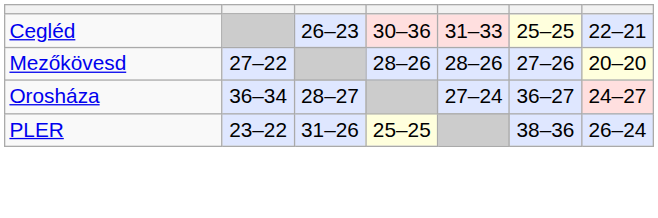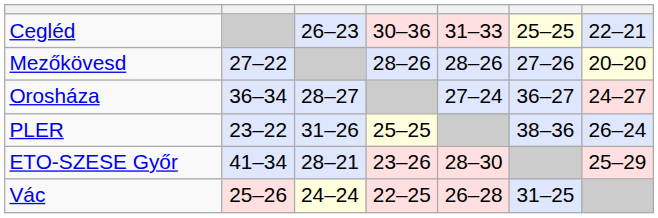+ row: ETO-SZESE Győr | 41–34 | 28–21 | 23–26 | 28–30 | 25–29
+ row: Vác | 25–26 | 24–24 | 22–25 | 26–28 | 31–25
